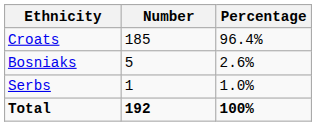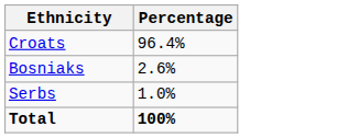- column: Number | 185 | 5 | 1 | 192
